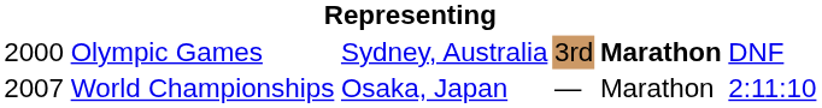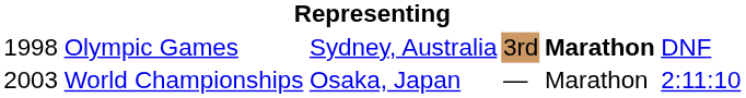Olympic Games | column 1: 2000 -> 1998
World Championships | column 1: 2007 -> 2003
